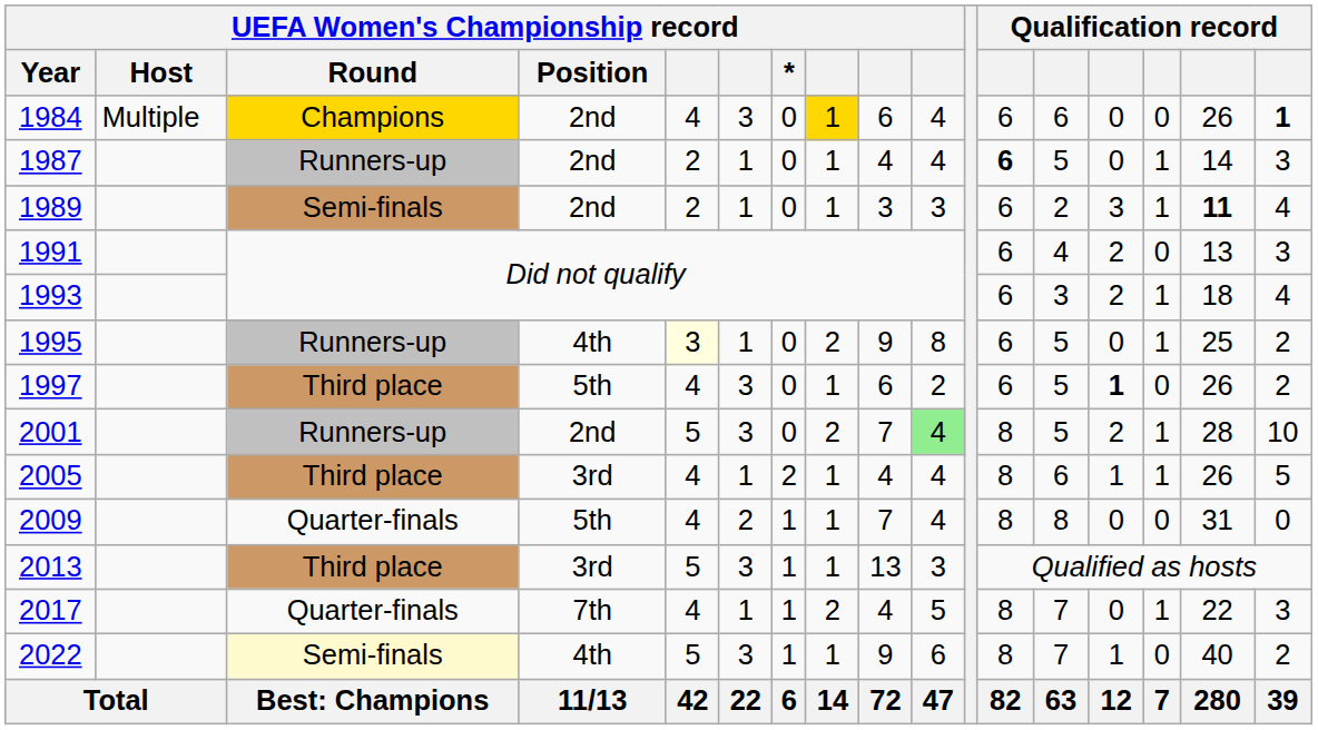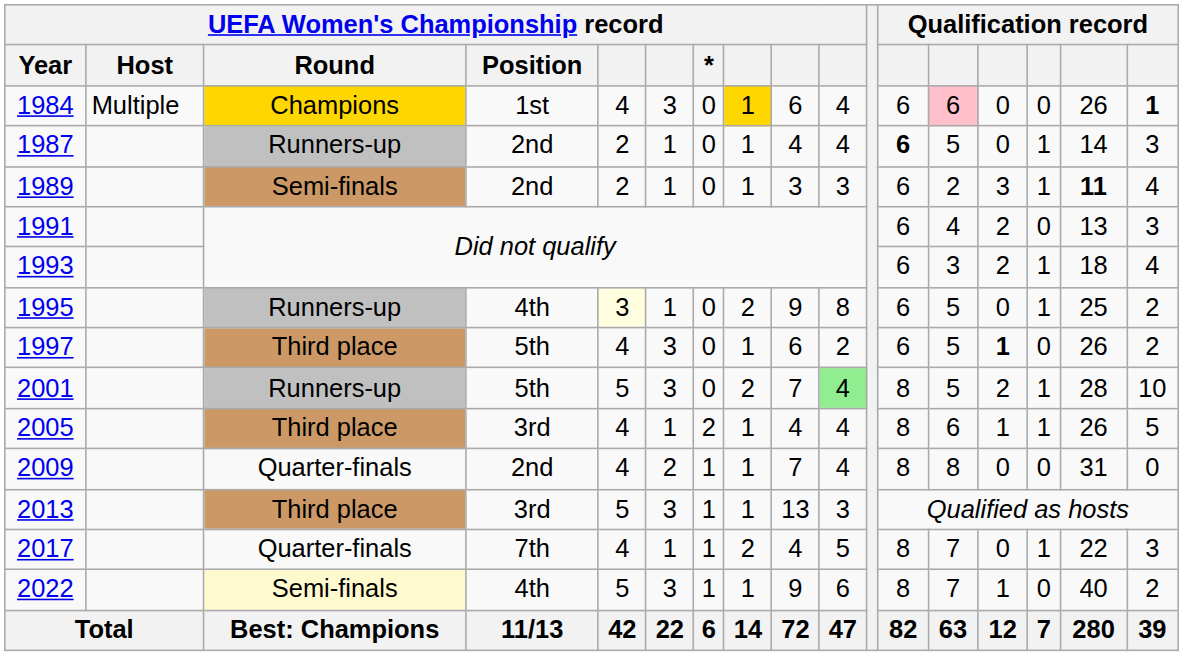1984 | UEFA Women's Championship record / Position: 2nd -> 1st
1984 | column 13: no background -> pink background
2001 | UEFA Women's Championship record / Position: 2nd -> 5th
2009 | UEFA Women's Championship record / Position: 5th -> 2nd
